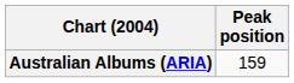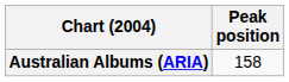Australian Albums (ARIA) | Peak position: 159 -> 158
